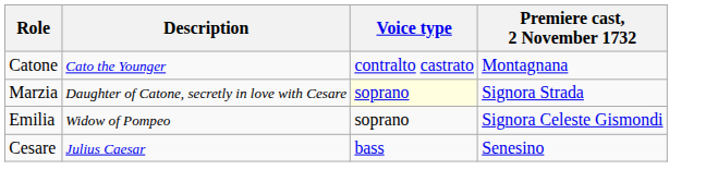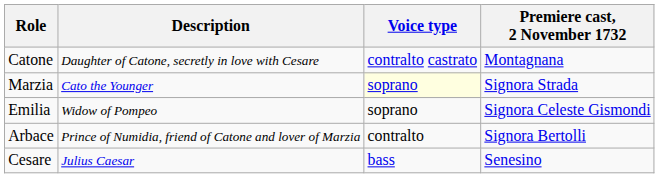Catone | Description: Cato the Younger -> Daughter of Catone, secretly in love with Cesare
Marzia | Description: Daughter of Catone, secretly in love with Cesare -> Cato the Younger
+ row: Arbace | Prince of Numidia, friend of Catone and lover of Marzia | contralto | Signora Bertolli
